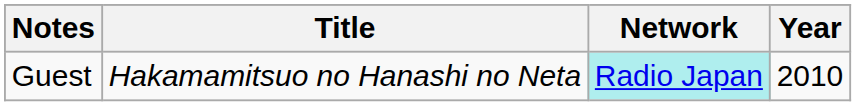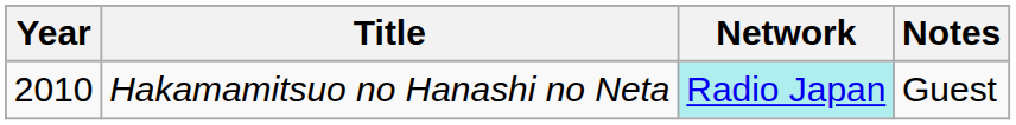columns swapped: Year <-> Notes
